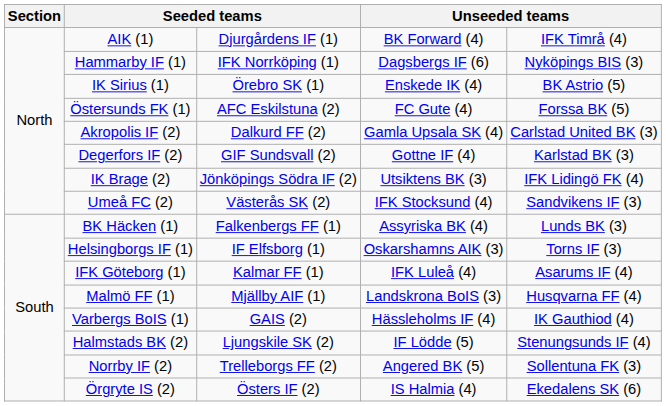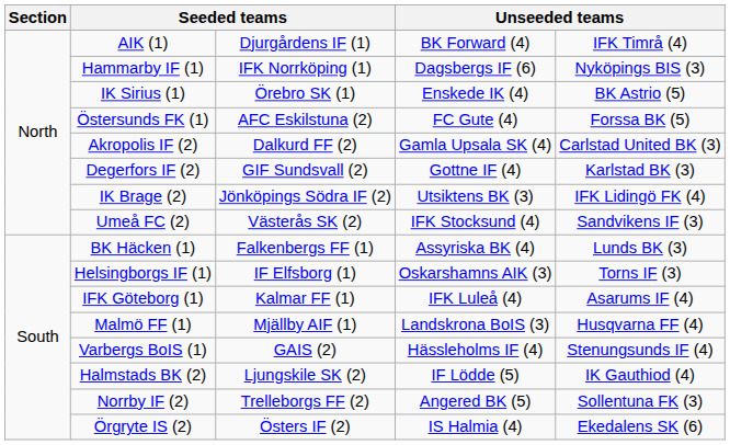Varbergs BoIS (1) | column 5: IK Gauthiod (4) -> Stenungsunds IF (4)
Halmstads BK (2) | column 5: Stenungsunds IF (4) -> IK Gauthiod (4)
